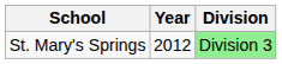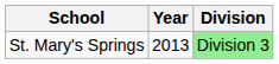St. Mary's Springs | Year: 2012 -> 2013
